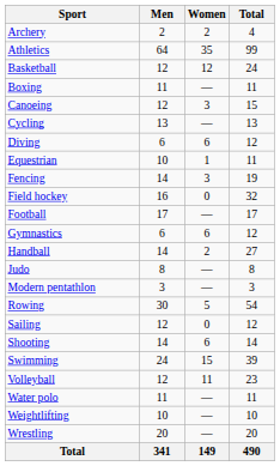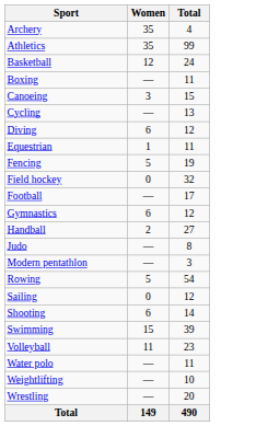- column: Men | 2 | 64 | 12 | 11 | 12 | 13 | 6 | 10 | 14 | 16 | 17 | 6 | 14 | 8 | 3 | 30 | 12 | 14 | 24 | 12 | 11 | 10 | 20 | 341
Archery | Women: 2 -> 35
Fencing | Women: 3 -> 5
